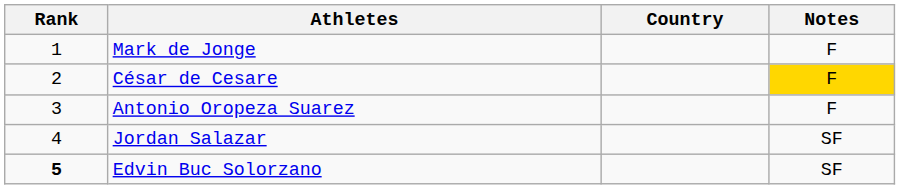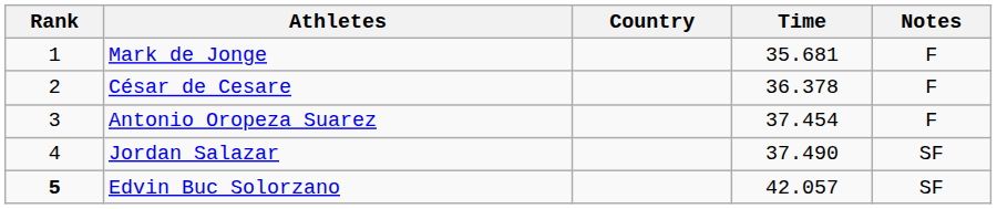+ column: Time | 35.681 | 36.378 | 37.454 | 37.490 | 42.057
César de Cesare | Notes: gold background -> no background
